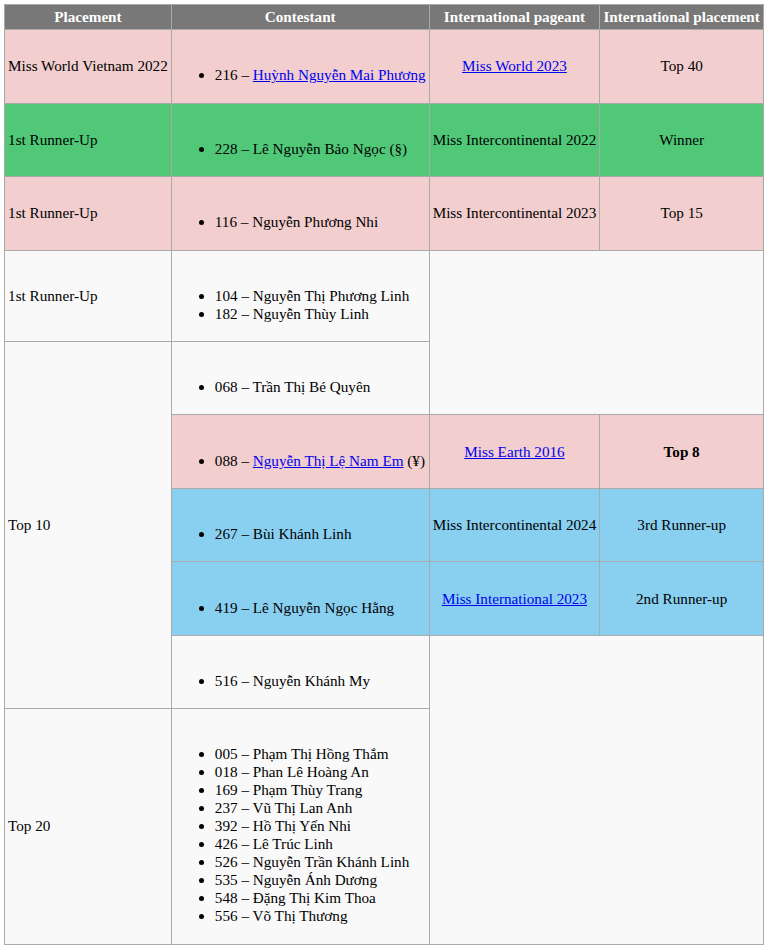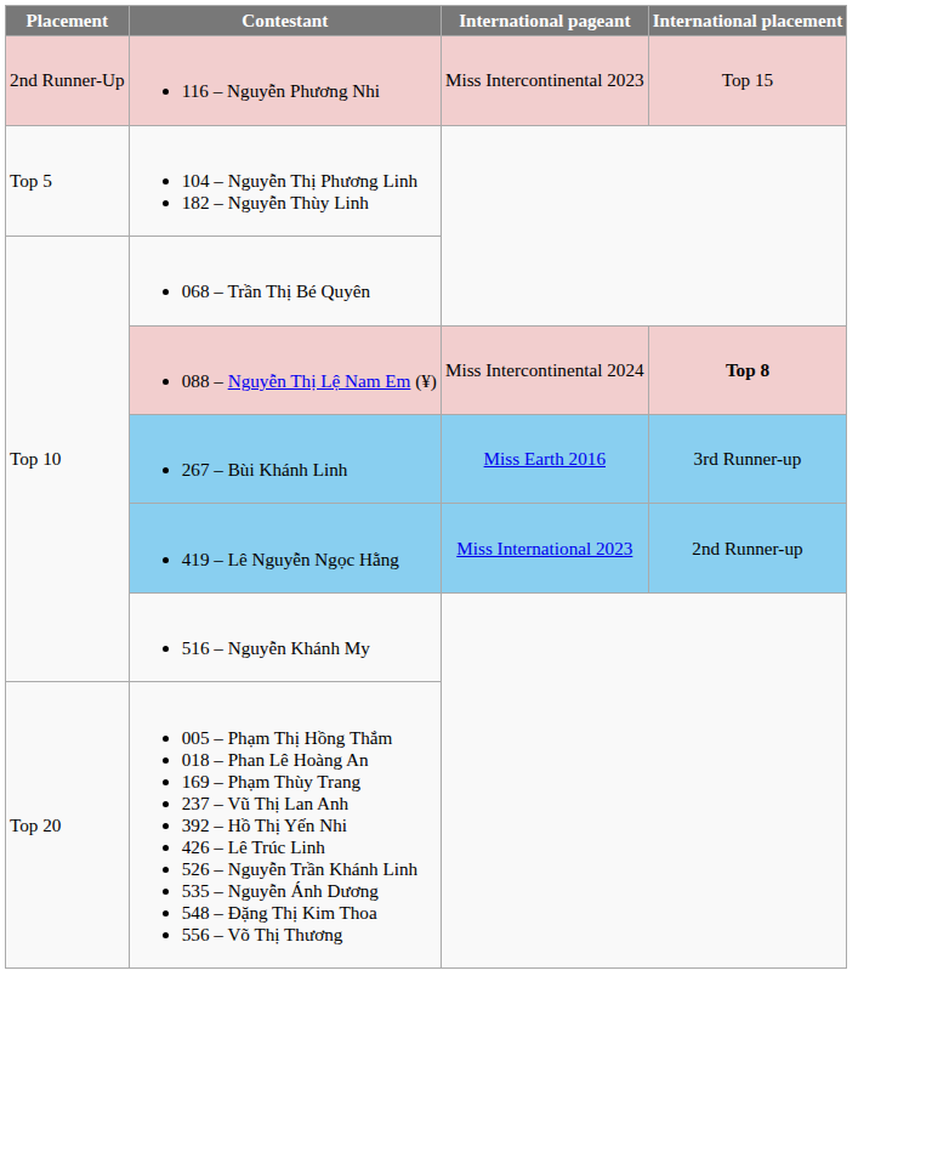- row: Miss World Vietnam 2022 | 216 – Huỳnh Nguyễn Mai Phương | Miss World 2023 | Top 40
- row: 1st Runner-Up | 228 – Lê Nguyễn Bảo Ngọc (§) | Miss Intercontinental 2022 | Winner
116 – Nguyễn Phương Nhi | Placement: 1st Runner-Up -> 2nd Runner-Up
104 – Nguyễn Thị Phương Linh 182 – Nguyễn Thùy Linh | Placement: 1st Runner-Up -> Top 5
088 – Nguyễn Thị Lệ Nam Em (¥) | International pageant: Miss Earth 2016 -> Miss Intercontinental 2024
267 – Bùi Khánh Linh | International pageant: Miss Intercontinental 2024 -> Miss Earth 2016
